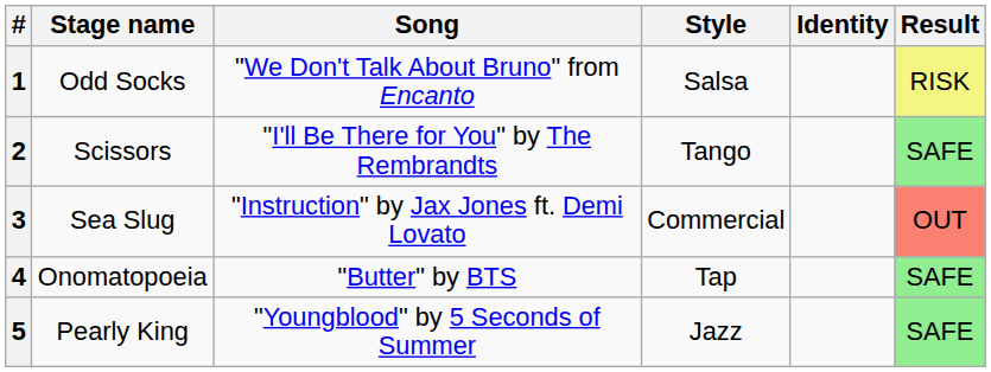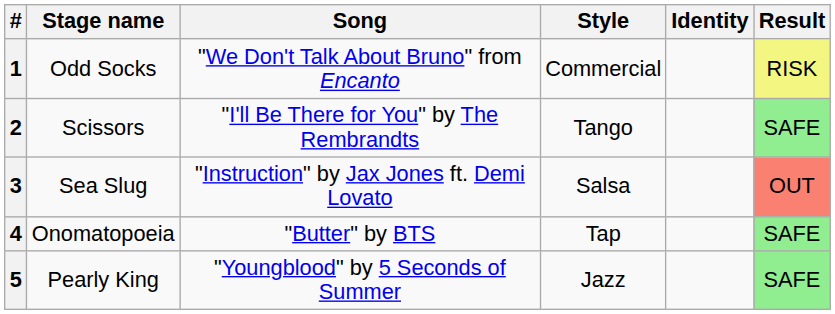1 | Style: Salsa -> Commercial
3 | Style: Commercial -> Salsa
